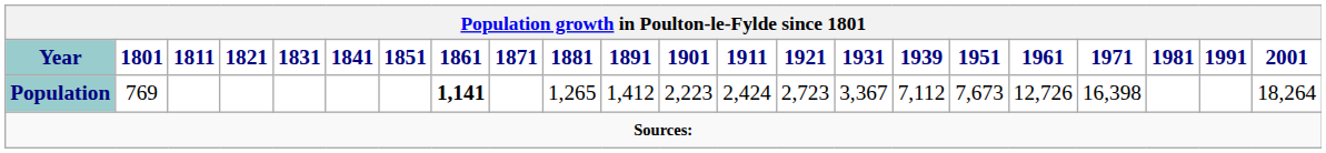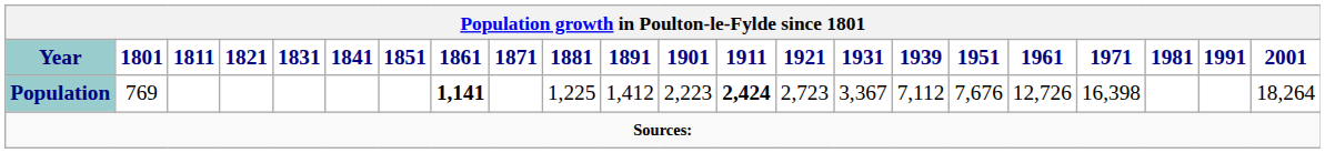Population | 1881: 1,265 -> 1,225
Population | 1911: normal -> bold
Population | 1951: 7,673 -> 7,676
